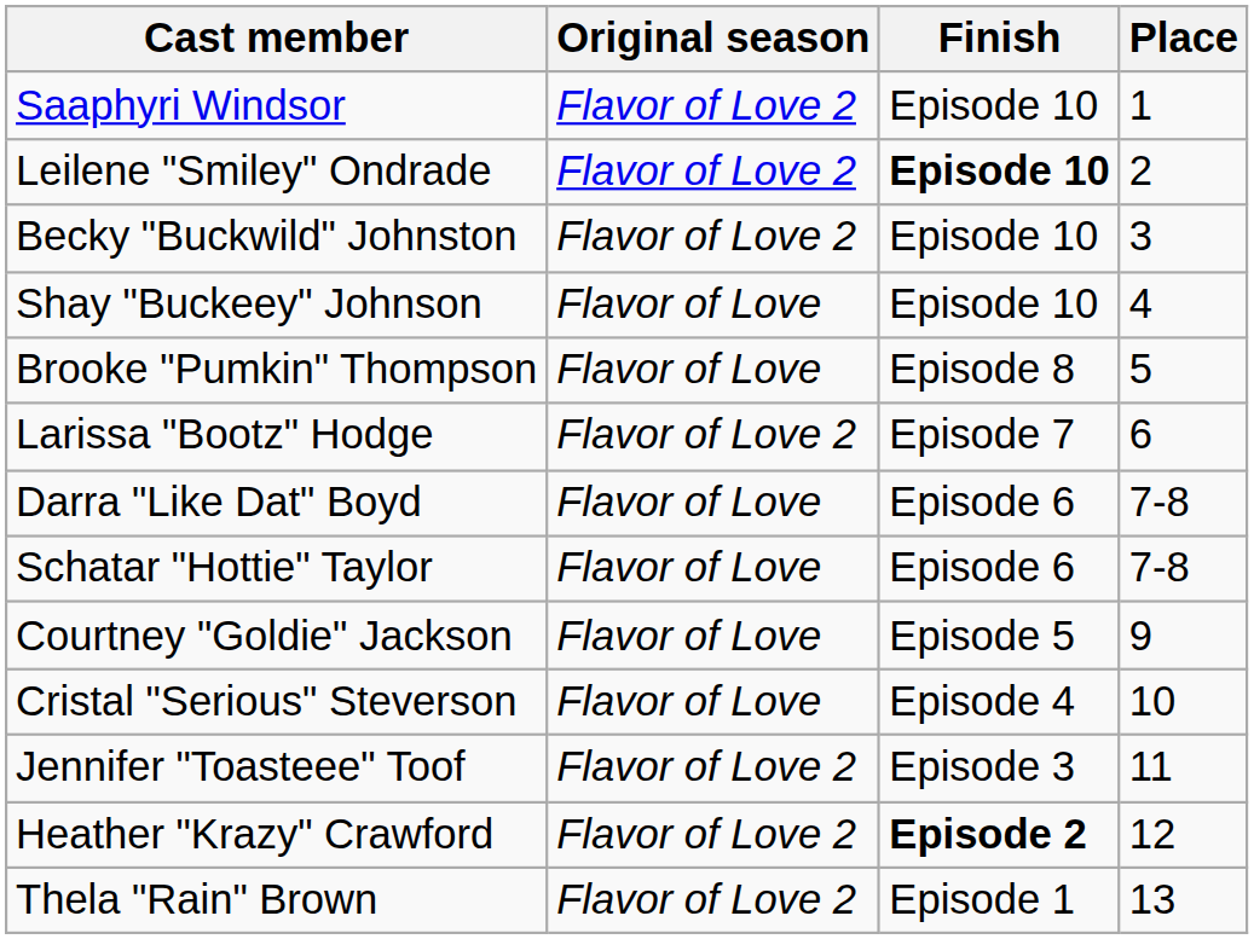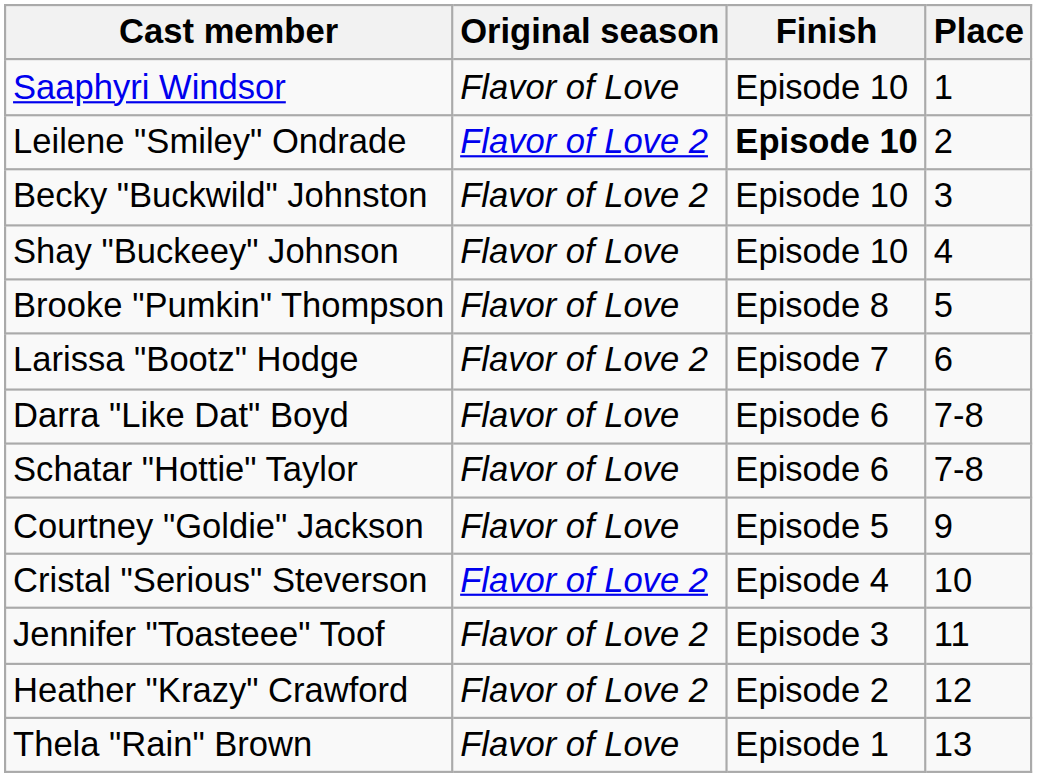Saaphyri Windsor | Original season: Flavor of Love 2 -> Flavor of Love
Cristal "Serious" Steverson | Original season: Flavor of Love -> Flavor of Love 2
Heather "Krazy" Crawford | Finish: bold -> normal
Thela "Rain" Brown | Original season: Flavor of Love 2 -> Flavor of Love
